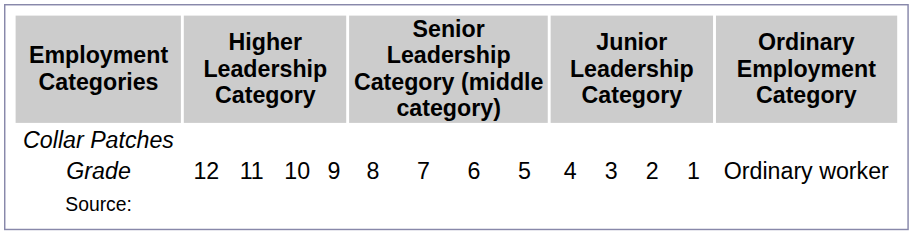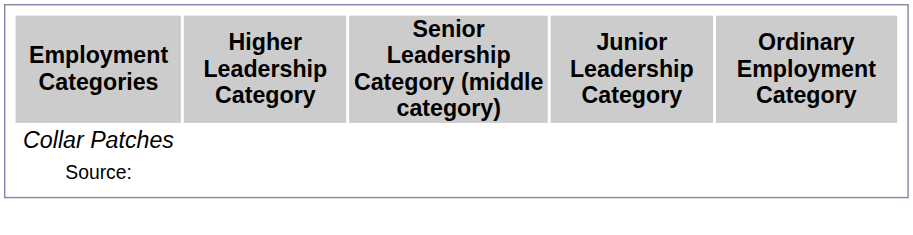- row: Grade | 12 | 11 | 10 | 9 | 8 | 7 | 6 | 5 | 4 | 3 | 2 | 1 | Ordinary worker
